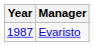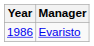Evaristo | Year: 1987 -> 1986
